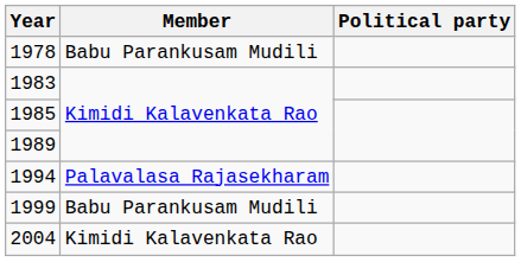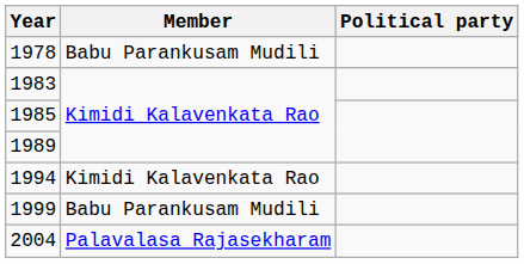1994 | Member: Palavalasa Rajasekharam -> Kimidi Kalavenkata Rao
2004 | Member: Kimidi Kalavenkata Rao -> Palavalasa Rajasekharam
